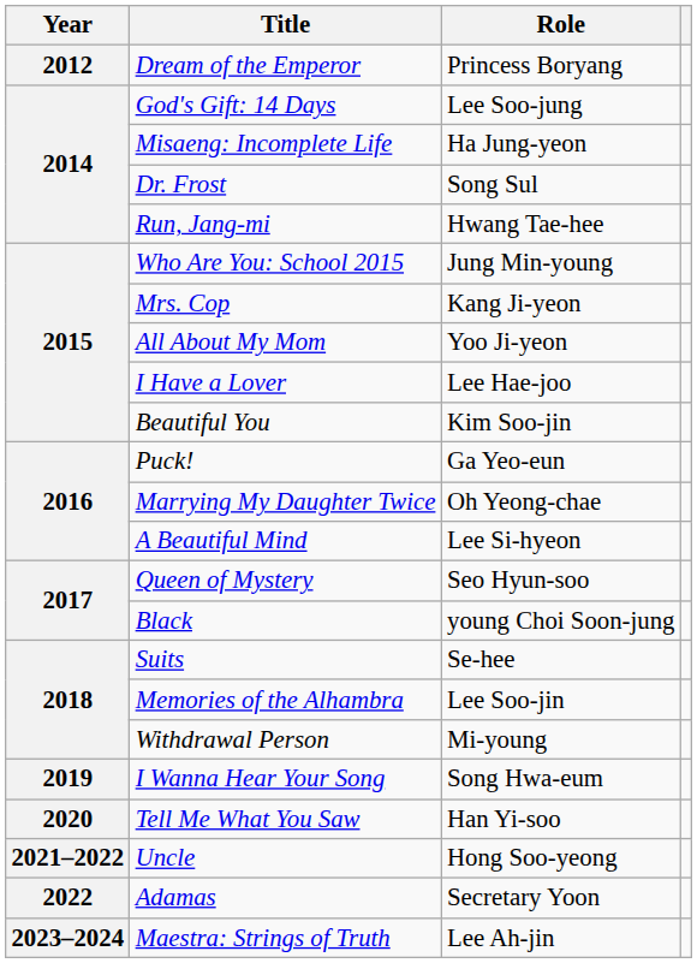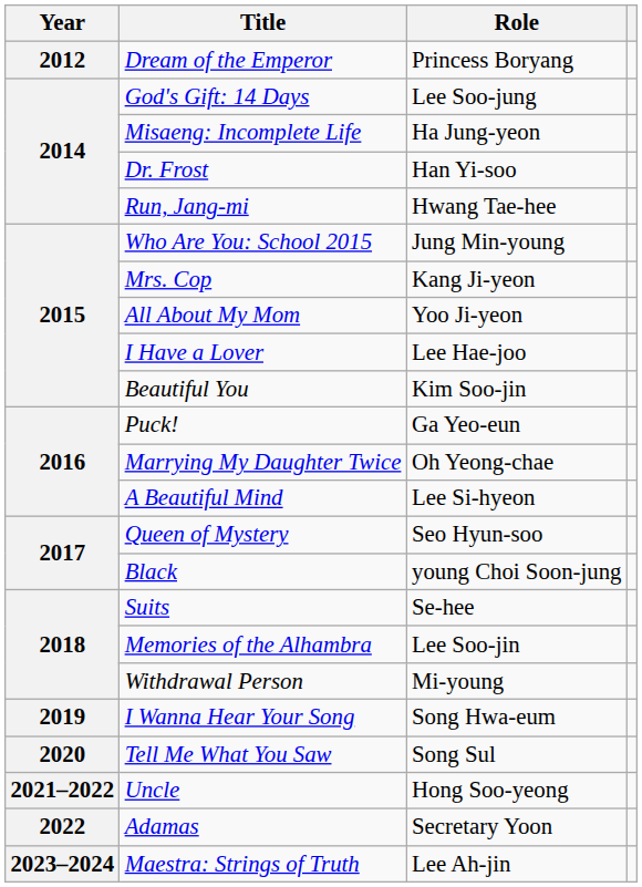Dr. Frost | Role: Song Sul -> Han Yi-soo
Tell Me What You Saw | Role: Han Yi-soo -> Song Sul
